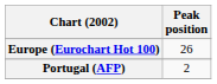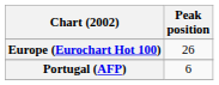Portugal (AFP) | Peak position: 2 -> 6
